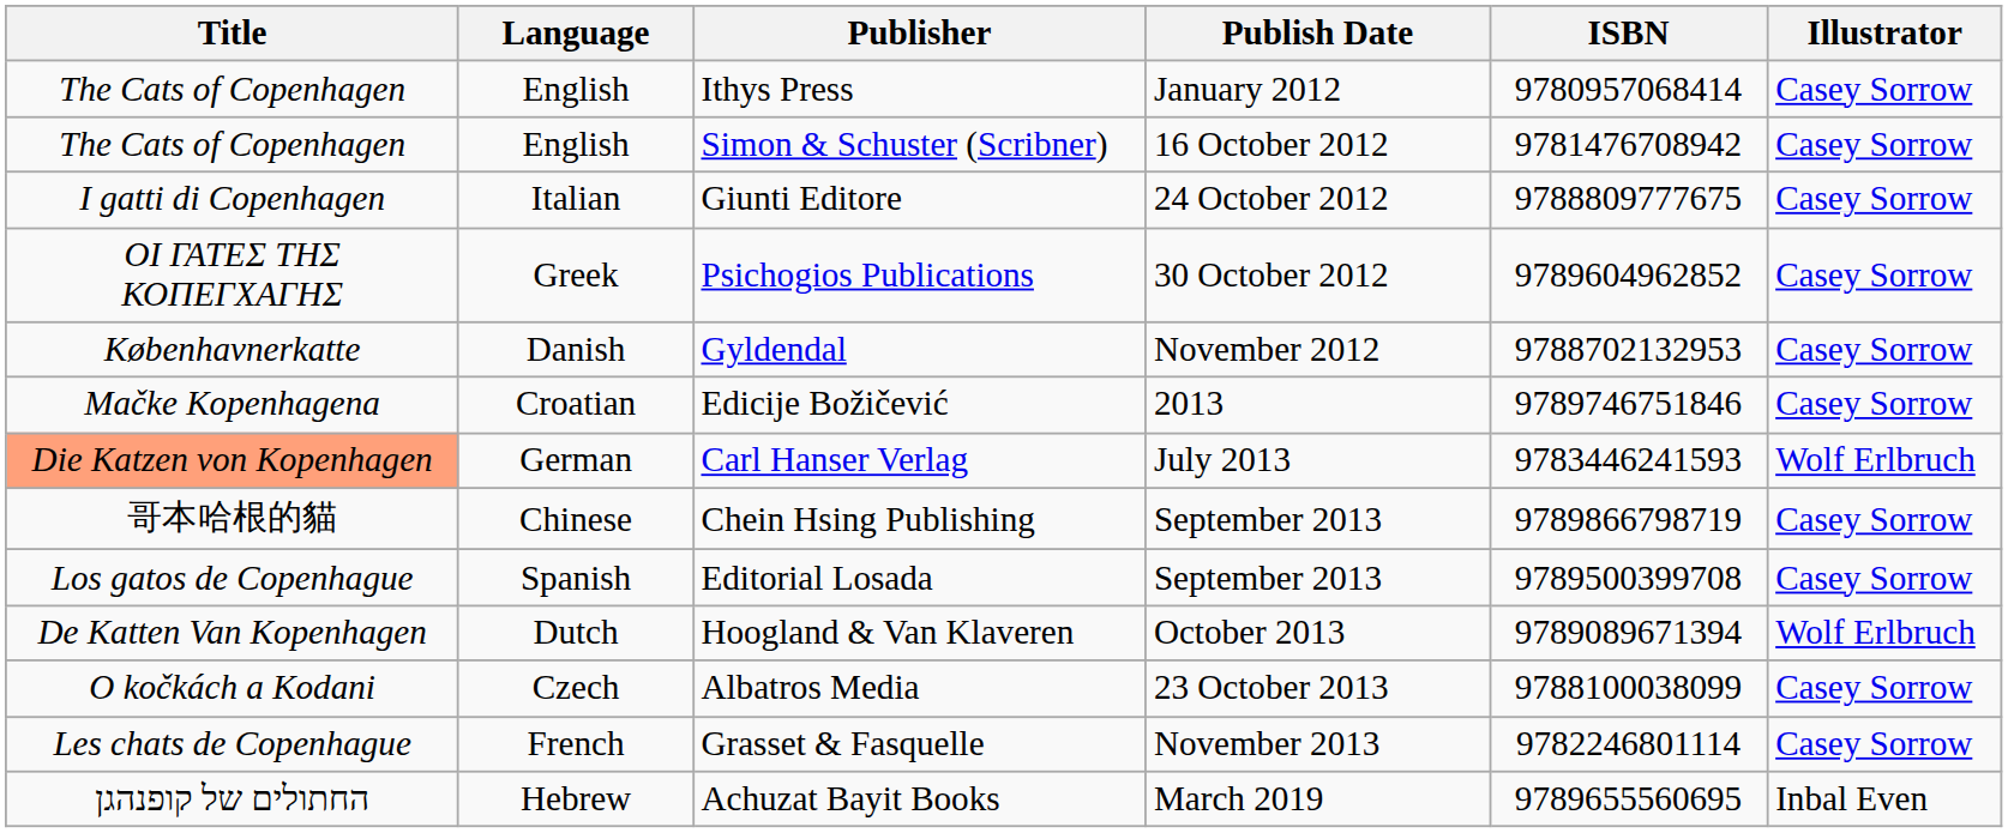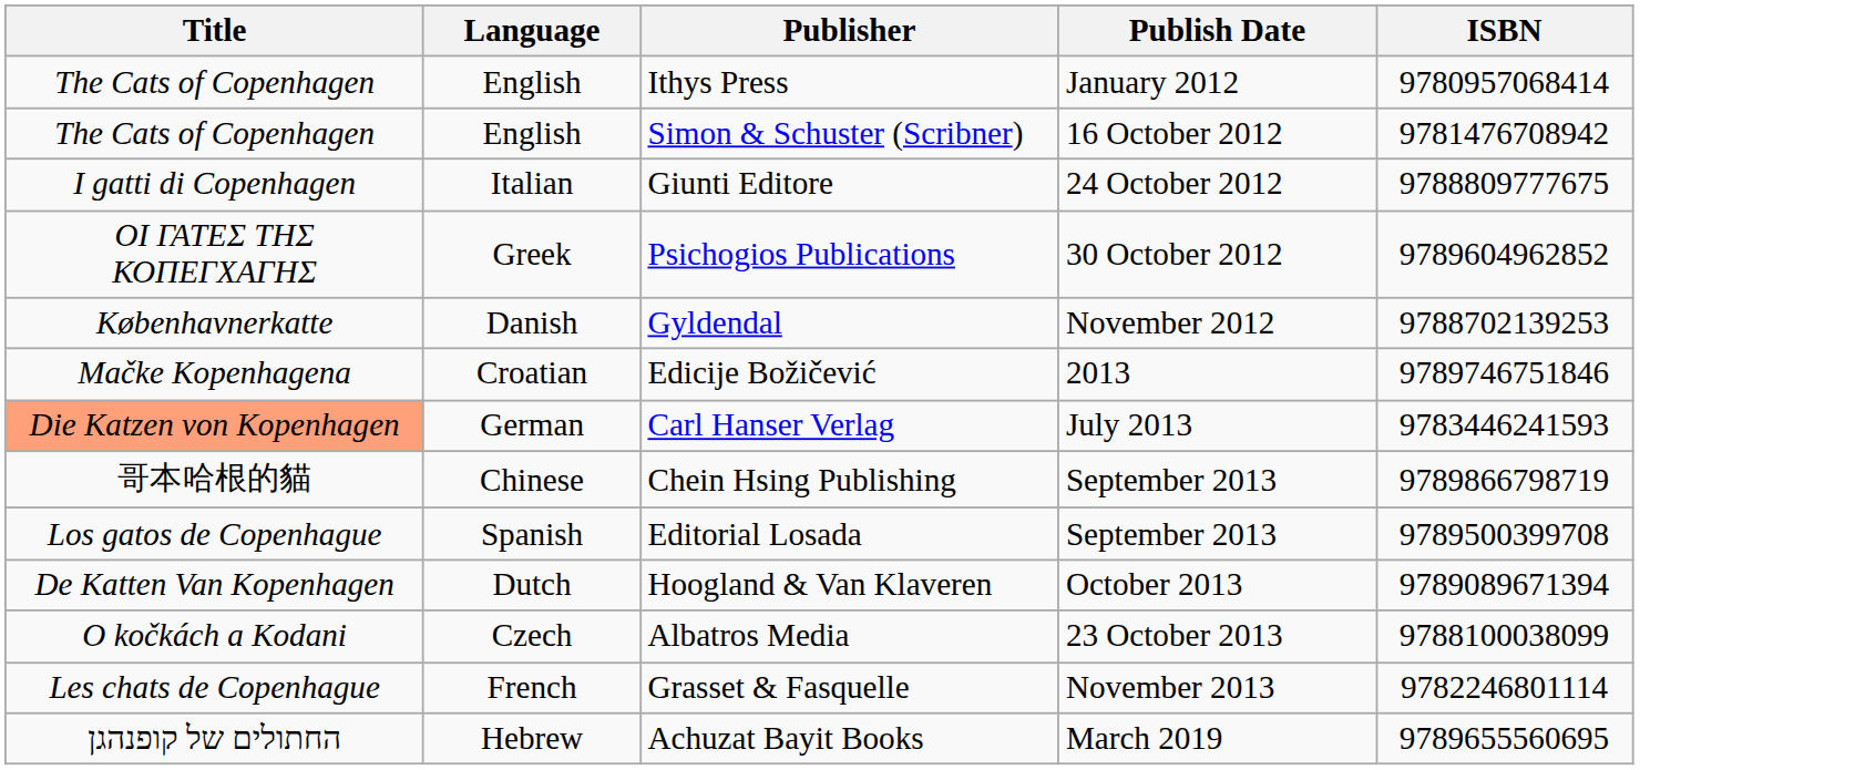- column: Illustrator | Casey Sorrow | Casey Sorrow | Casey Sorrow | Casey Sorrow | Casey Sorrow | Casey Sorrow | Wolf Erlbruch | Casey Sorrow | Casey Sorrow | Wolf Erlbruch | Casey Sorrow | Casey Sorrow | Inbal Even
Gyldendal | ISBN: 9788702132953 -> 9788702139253
